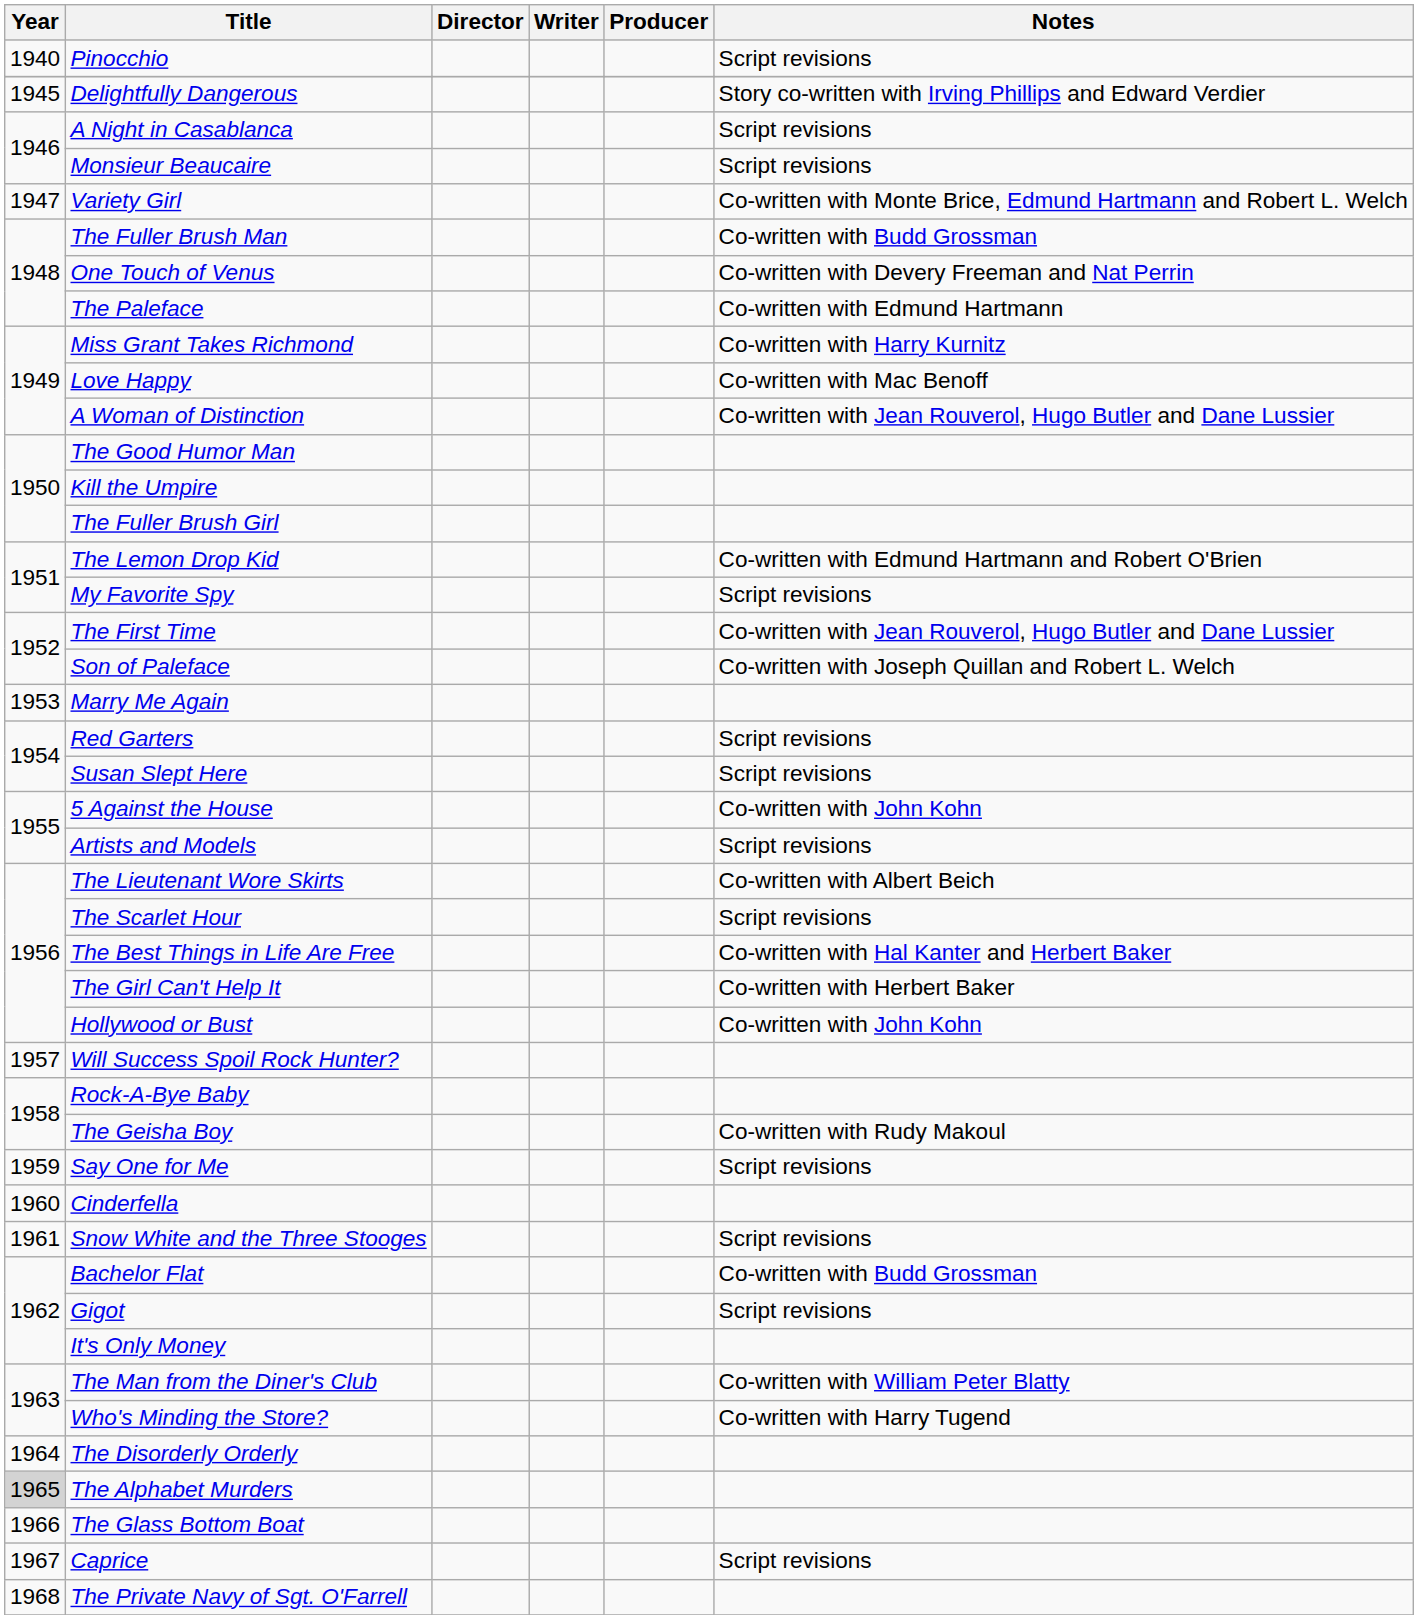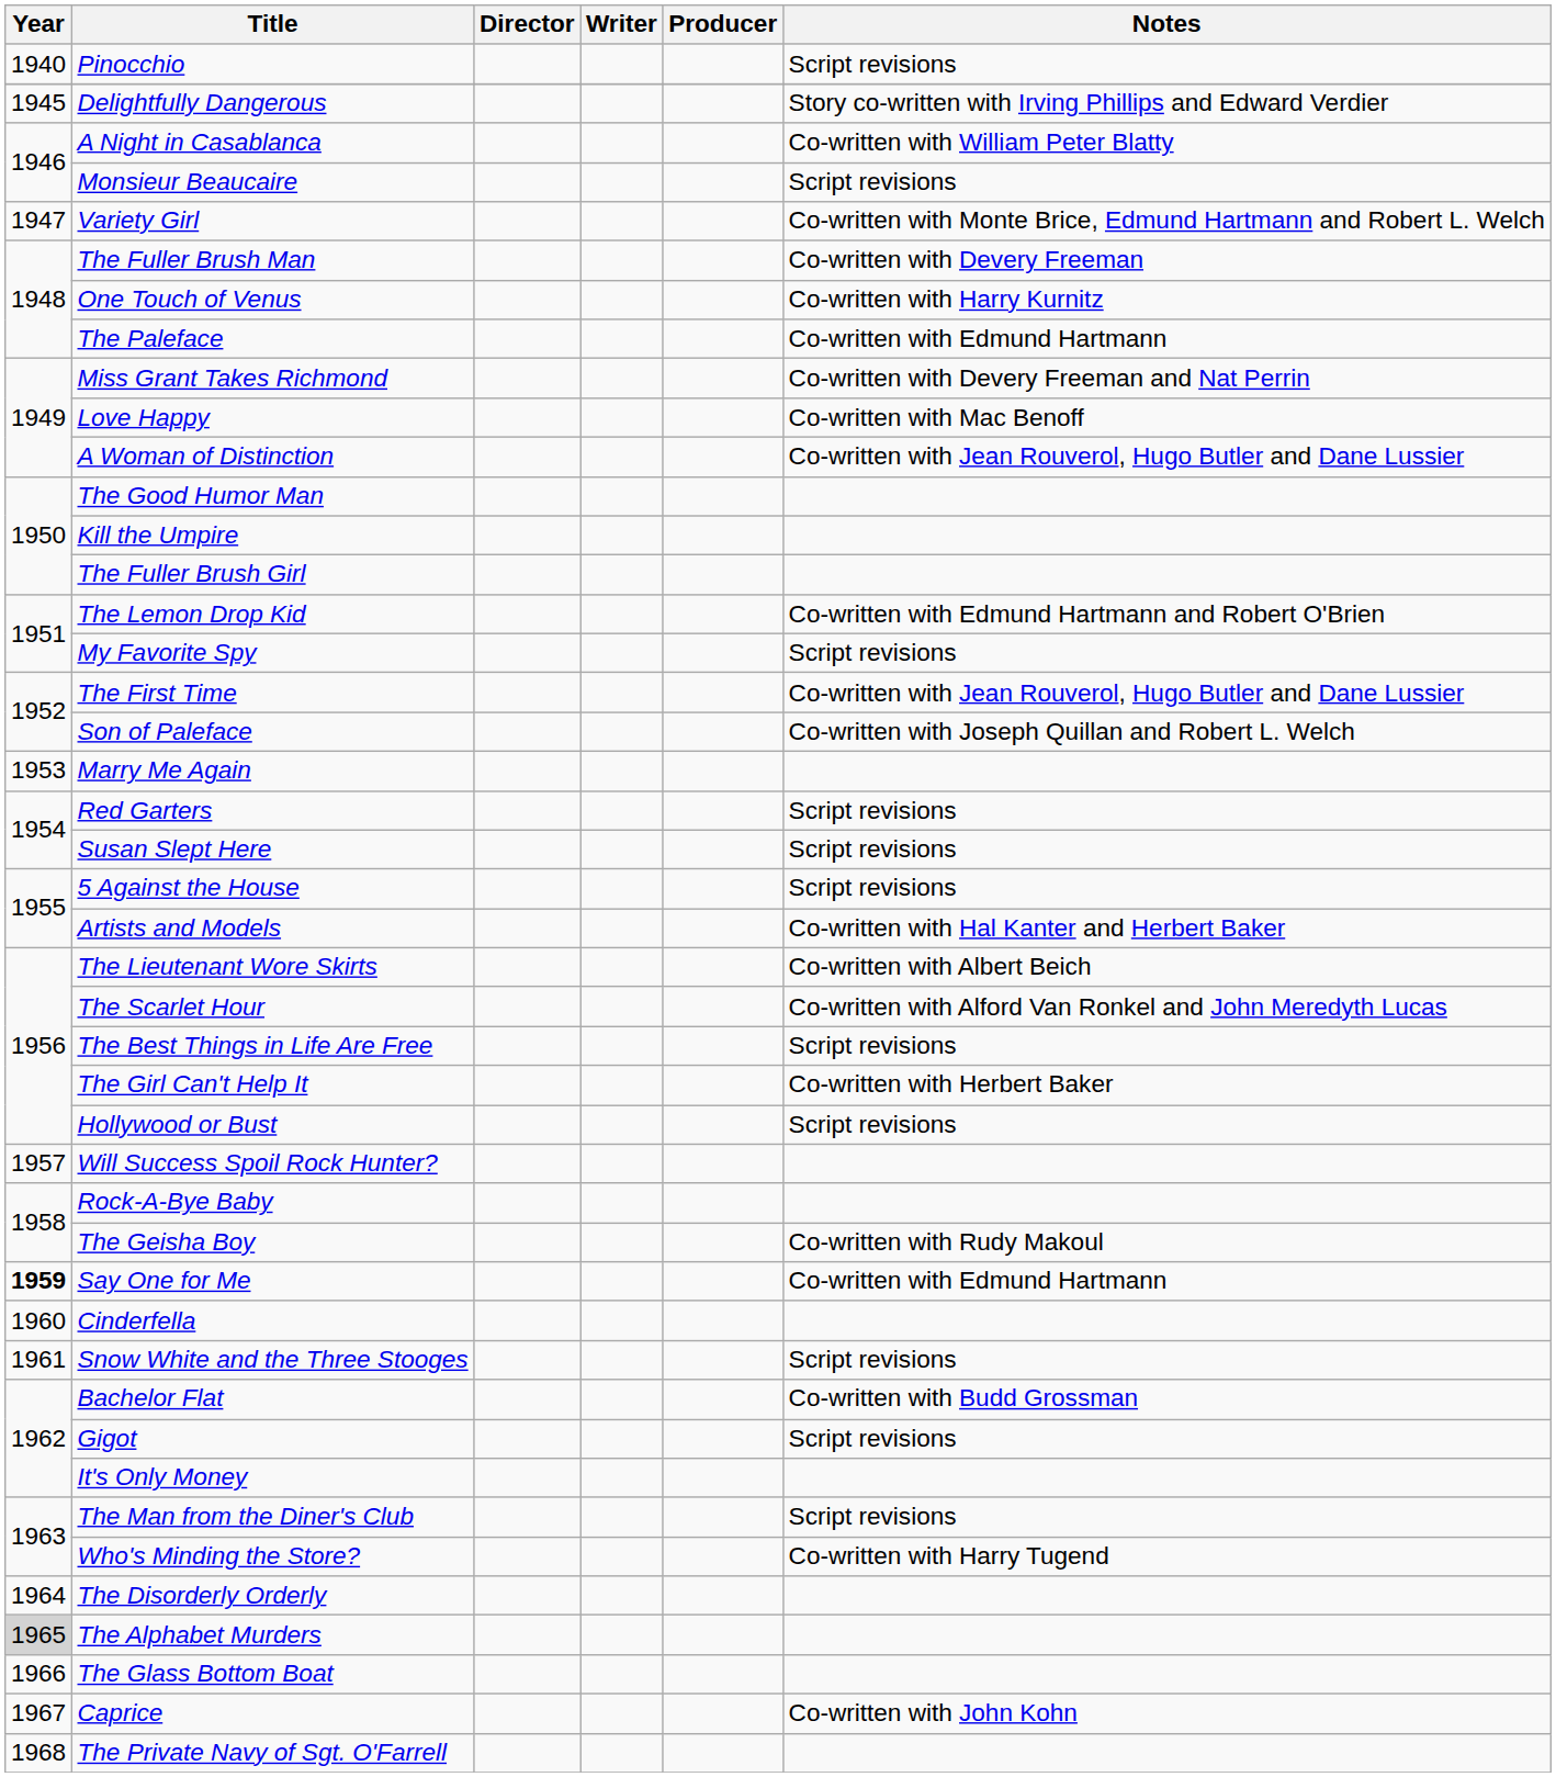A Night in Casablanca | Notes: Script revisions -> Co-written with William Peter Blatty
The Fuller Brush Man | Notes: Co-written with Budd Grossman -> Co-written with Devery Freeman
One Touch of Venus | Notes: Co-written with Devery Freeman and Nat Perrin -> Co-written with Harry Kurnitz
Miss Grant Takes Richmond | Notes: Co-written with Harry Kurnitz -> Co-written with Devery Freeman and Nat Perrin
5 Against the House | Notes: Co-written with John Kohn -> Script revisions
Artists and Models | Notes: Script revisions -> Co-written with Hal Kanter and Herbert Baker
The Scarlet Hour | Notes: Script revisions -> Co-written with Alford Van Ronkel and John Meredyth Lucas
The Best Things in Life Are Free | Notes: Co-written with Hal Kanter and Herbert Baker -> Script revisions
Hollywood or Bust | Notes: Co-written with John Kohn -> Script revisions
Say One for Me | Year: normal -> bold
Say One for Me | Notes: Script revisions -> Co-written with Edmund Hartmann
The Man from the Diner's Club | Notes: Co-written with William Peter Blatty -> Script revisions
Caprice | Notes: Script revisions -> Co-written with John Kohn
